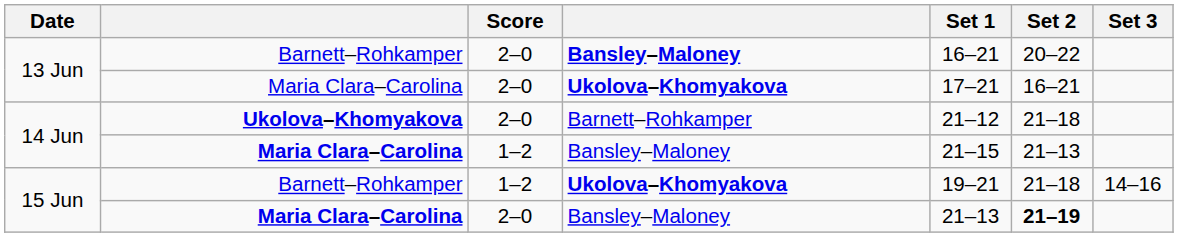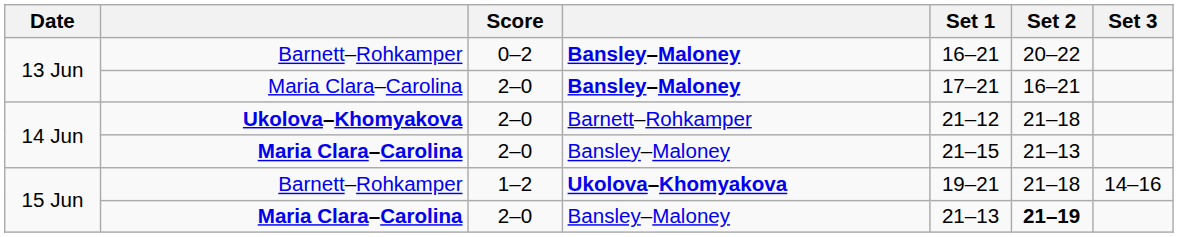13 Jun / Barnett–Rohkamper | Score: 2–0 -> 0–2
13 Jun / Maria Clara–Carolina | column 4: Ukolova–Khomyakova -> Bansley–Maloney
14 Jun / Maria Clara–Carolina | Score: 1–2 -> 2–0
